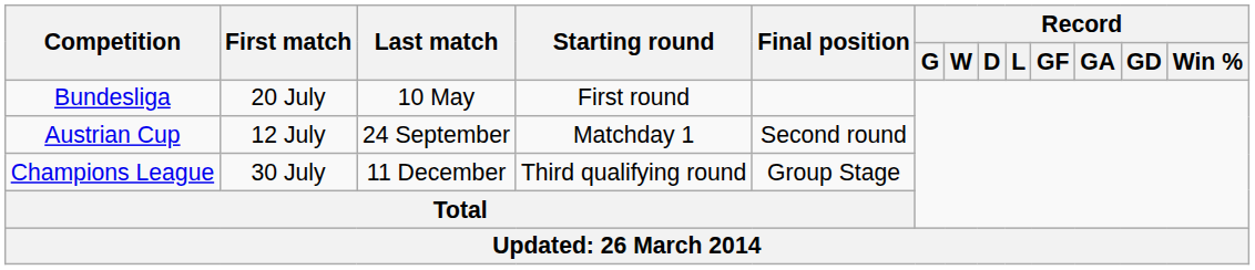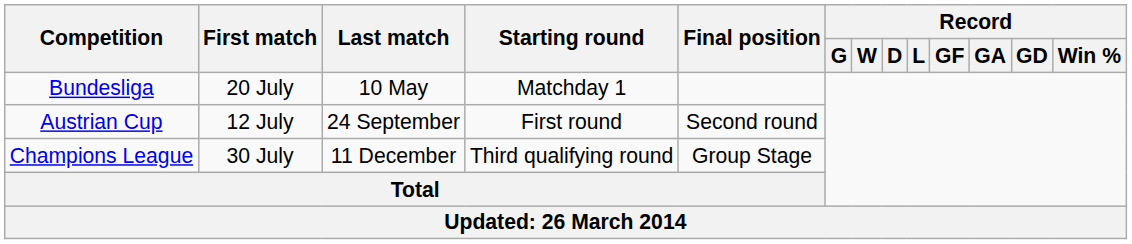Bundesliga | Starting round: First round -> Matchday 1
Austrian Cup | Starting round: Matchday 1 -> First round
